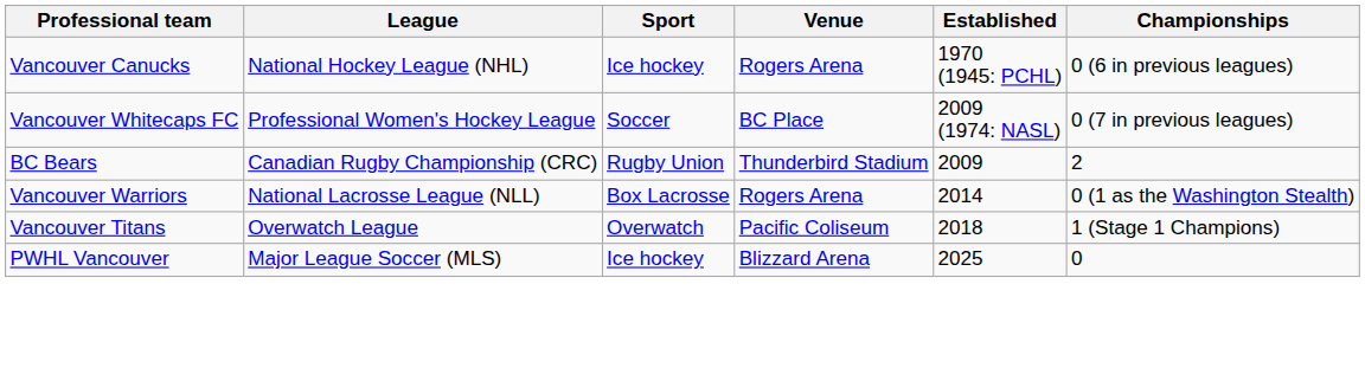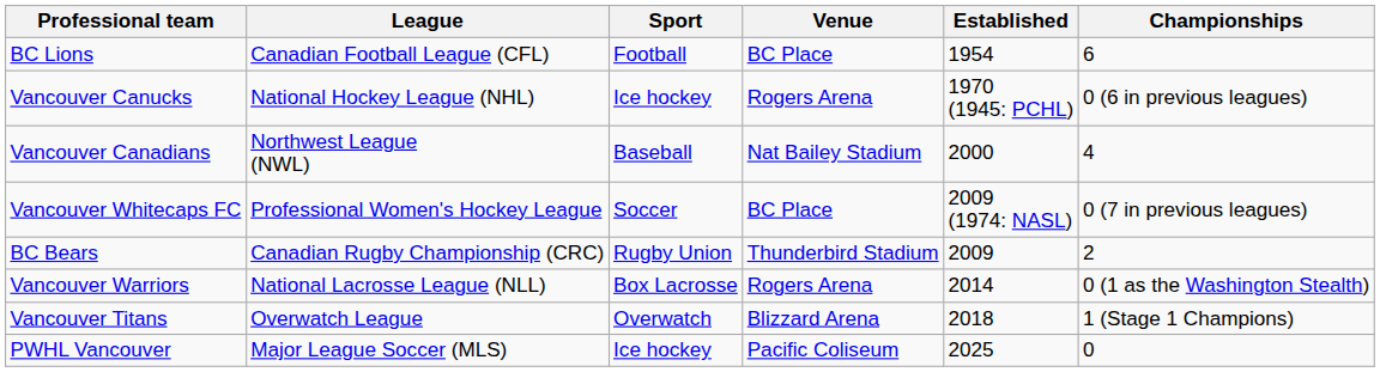+ row: BC Lions | Canadian Football League (CFL) | Football | BC Place | 1954 | 6
+ row: Vancouver Canadians | Northwest League (NWL) | Baseball | Nat Bailey Stadium | 2000 | 4
Vancouver Titans | Venue: Pacific Coliseum -> Blizzard Arena
PWHL Vancouver | Venue: Blizzard Arena -> Pacific Coliseum
